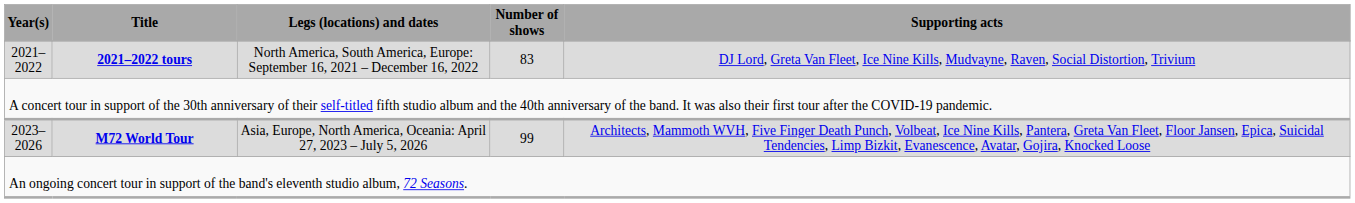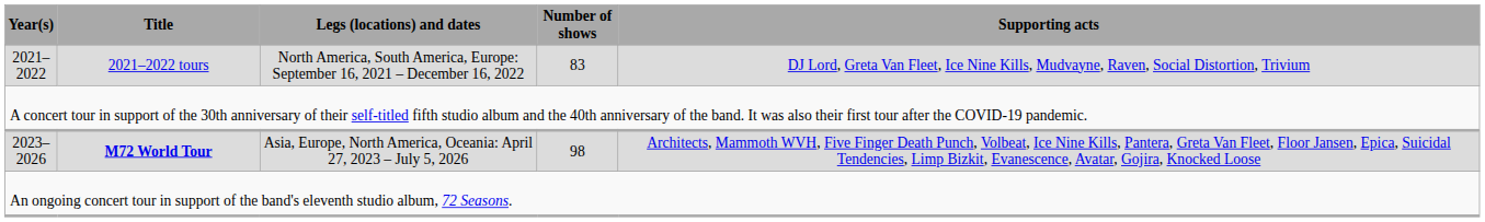2021–2022 | Title: bold -> normal
2023–2026 | Number of shows: 99 -> 98
